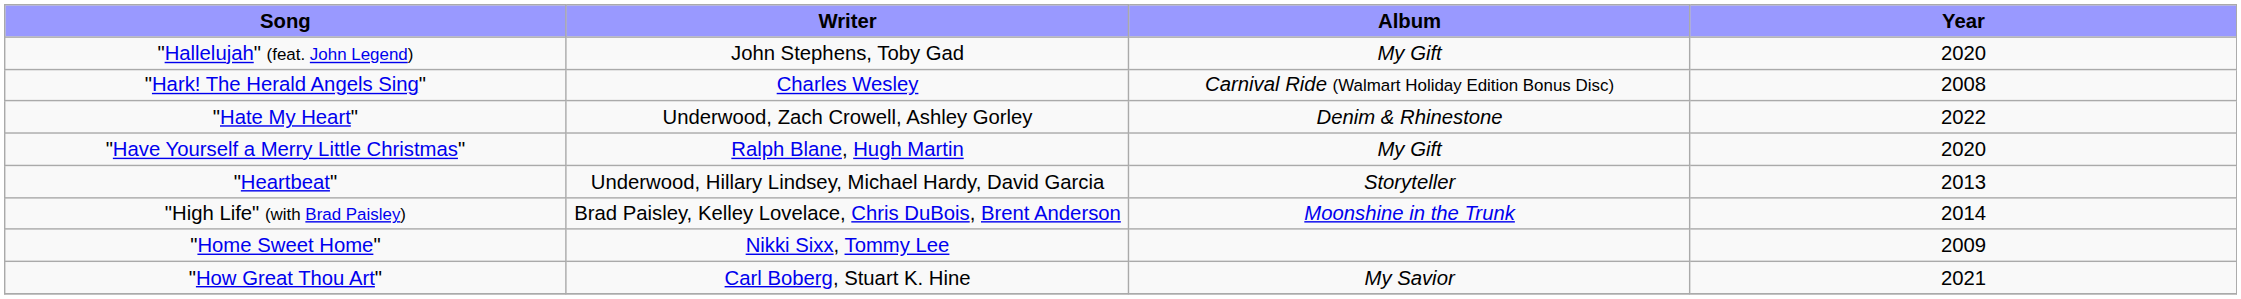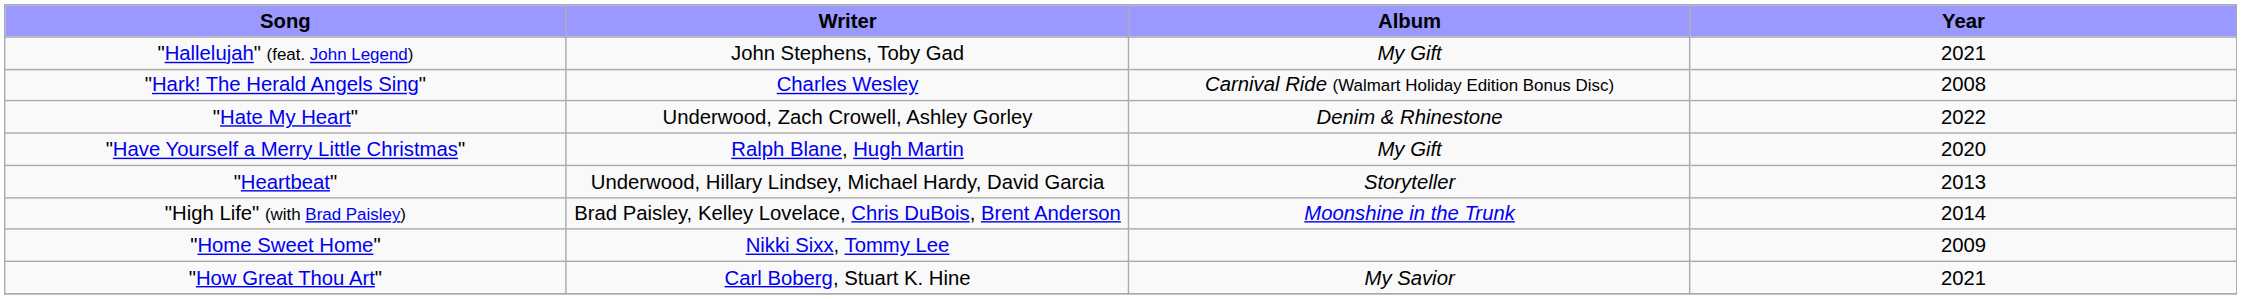"Hallelujah" (feat. John Legend) | Year: 2020 -> 2021
